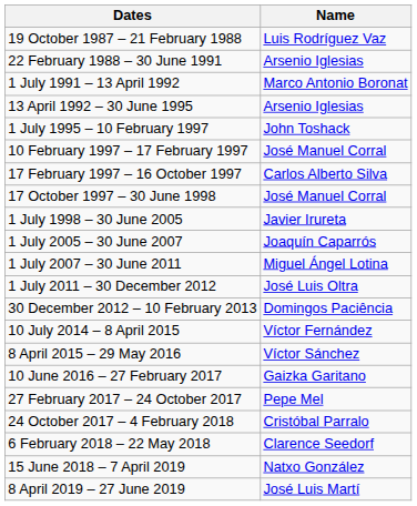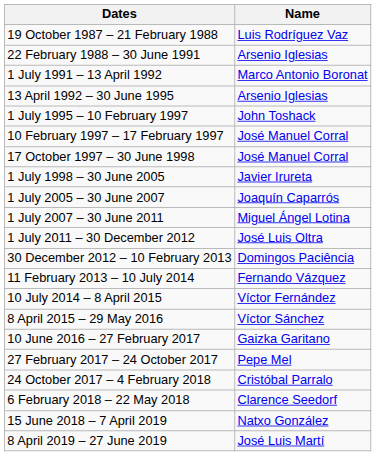- row: 17 February 1997 – 16 October 1997 | Carlos Alberto Silva
+ row: 11 February 2013 – 10 July 2014 | Fernando Vázquez
